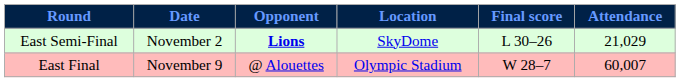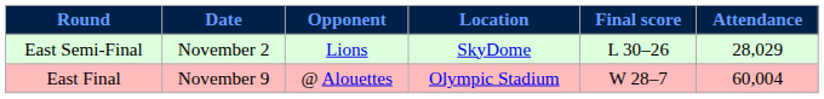East Semi-Final | Opponent: bold -> normal
East Semi-Final | Attendance: 21,029 -> 28,029
East Final | Attendance: 60,007 -> 60,004
